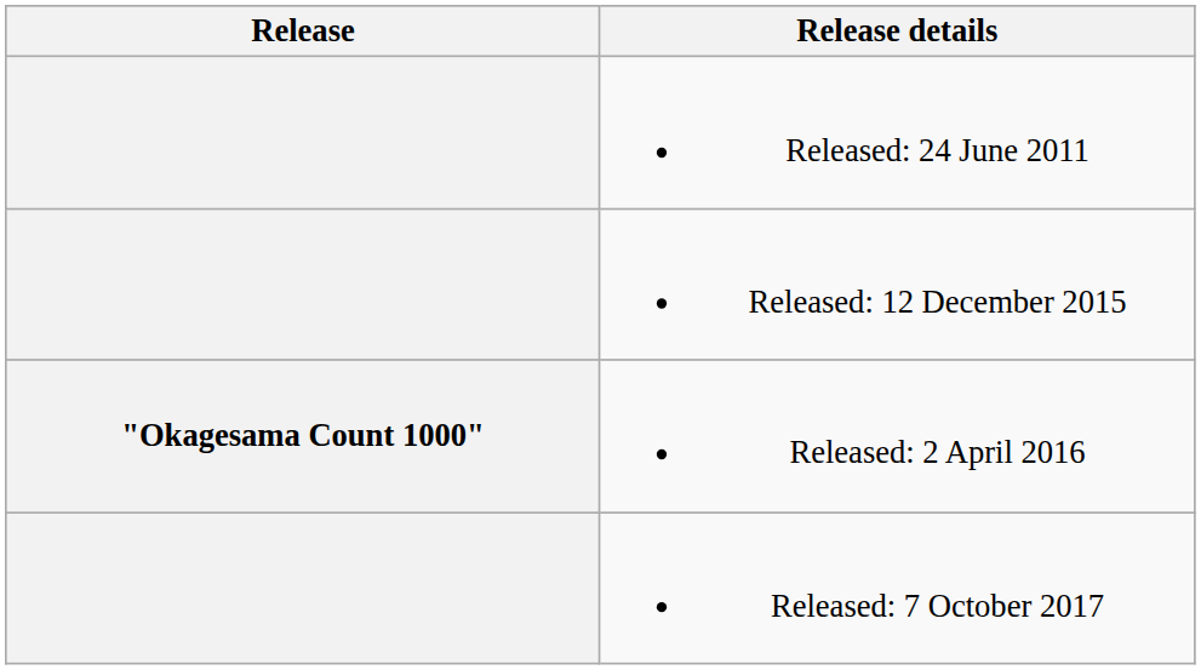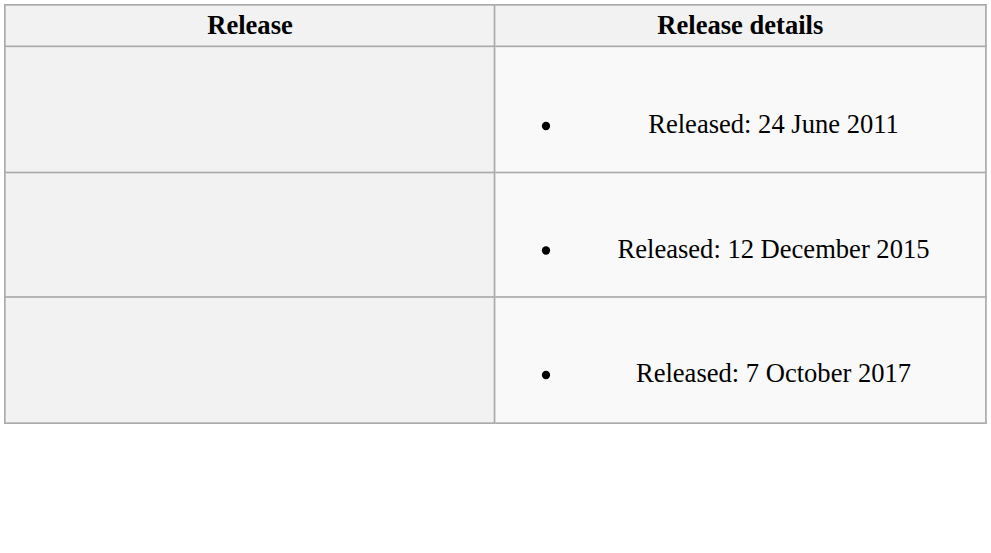- row: "Okagesama Count 1000" | Released: 2 April 2016
